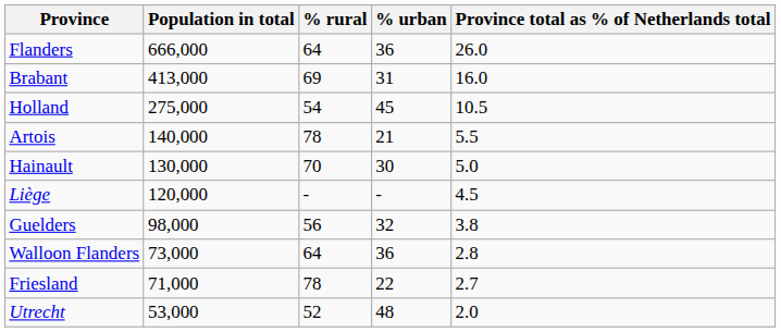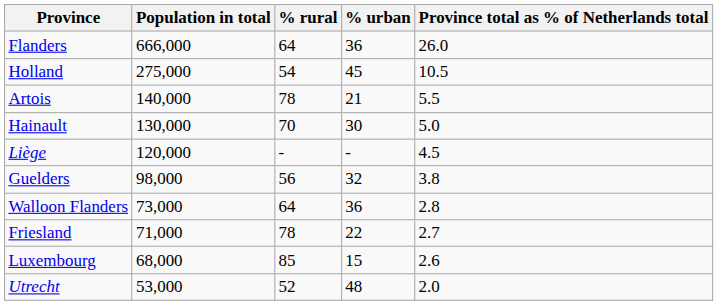- row: Brabant | 413,000 | 69 | 31 | 16.0
+ row: Luxembourg | 68,000 | 85 | 15 | 2.6
